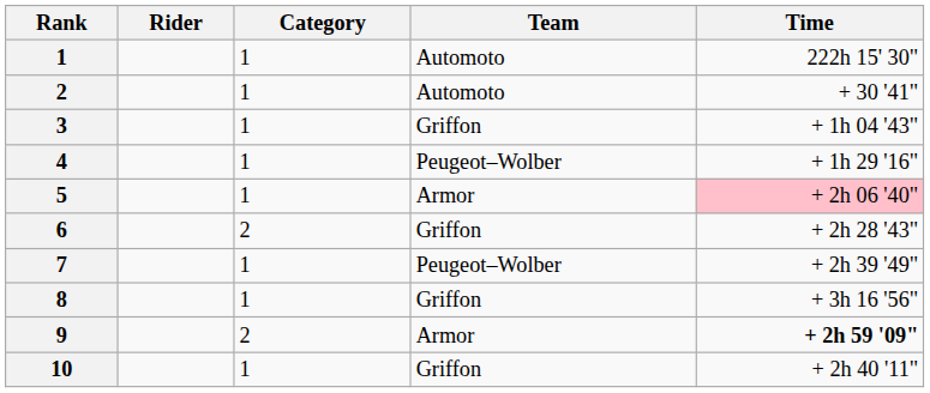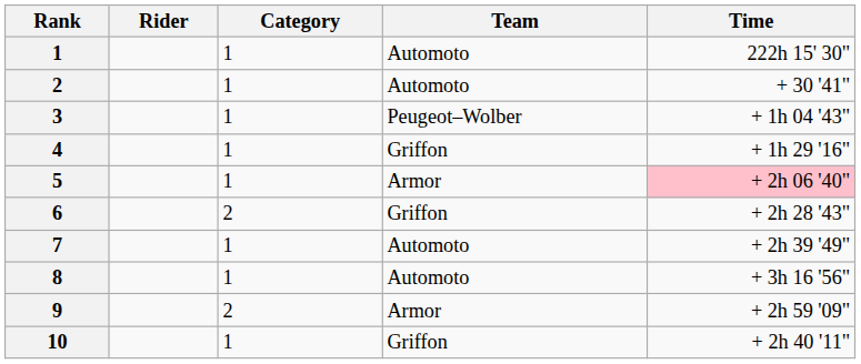3 | Team: Griffon -> Peugeot–Wolber
4 | Team: Peugeot–Wolber -> Griffon
7 | Team: Peugeot–Wolber -> Automoto
8 | Team: Griffon -> Automoto
9 | Time: bold -> normal
